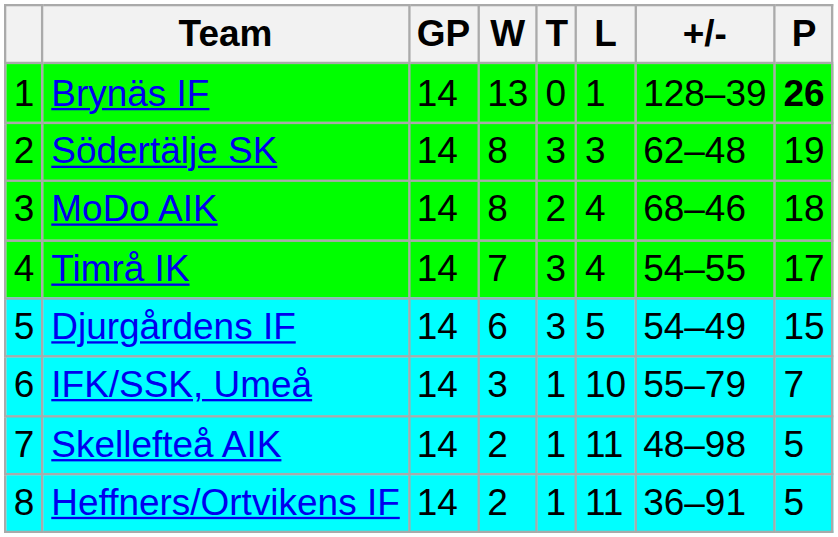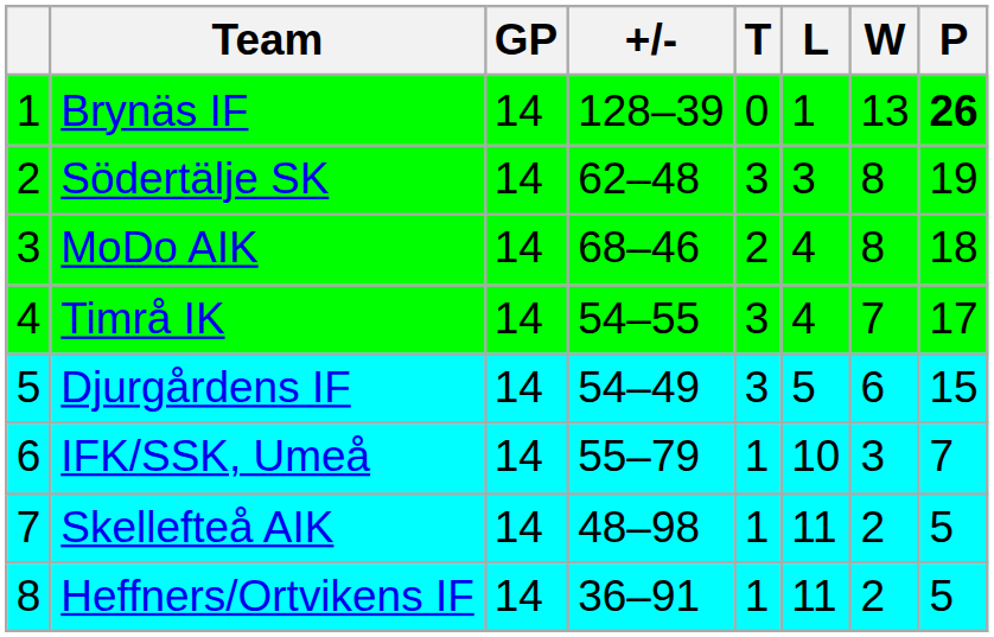columns swapped: W <-> +/-
